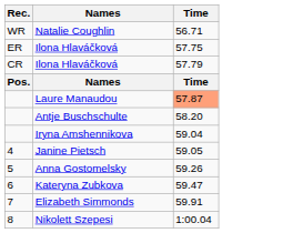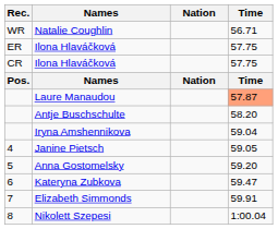+ column: Nation | Nation
CR / Ilona Hlaváčková | Time: 57.79 -> 57.75
Anna Gostomelsky | Time: 59.26 -> 59.20
